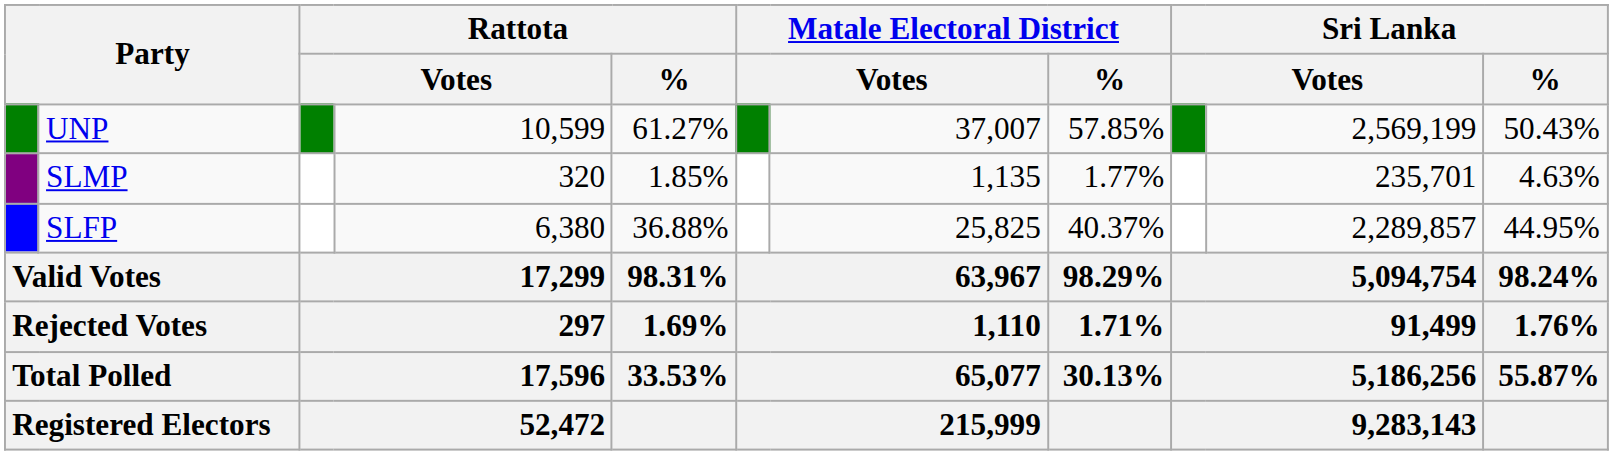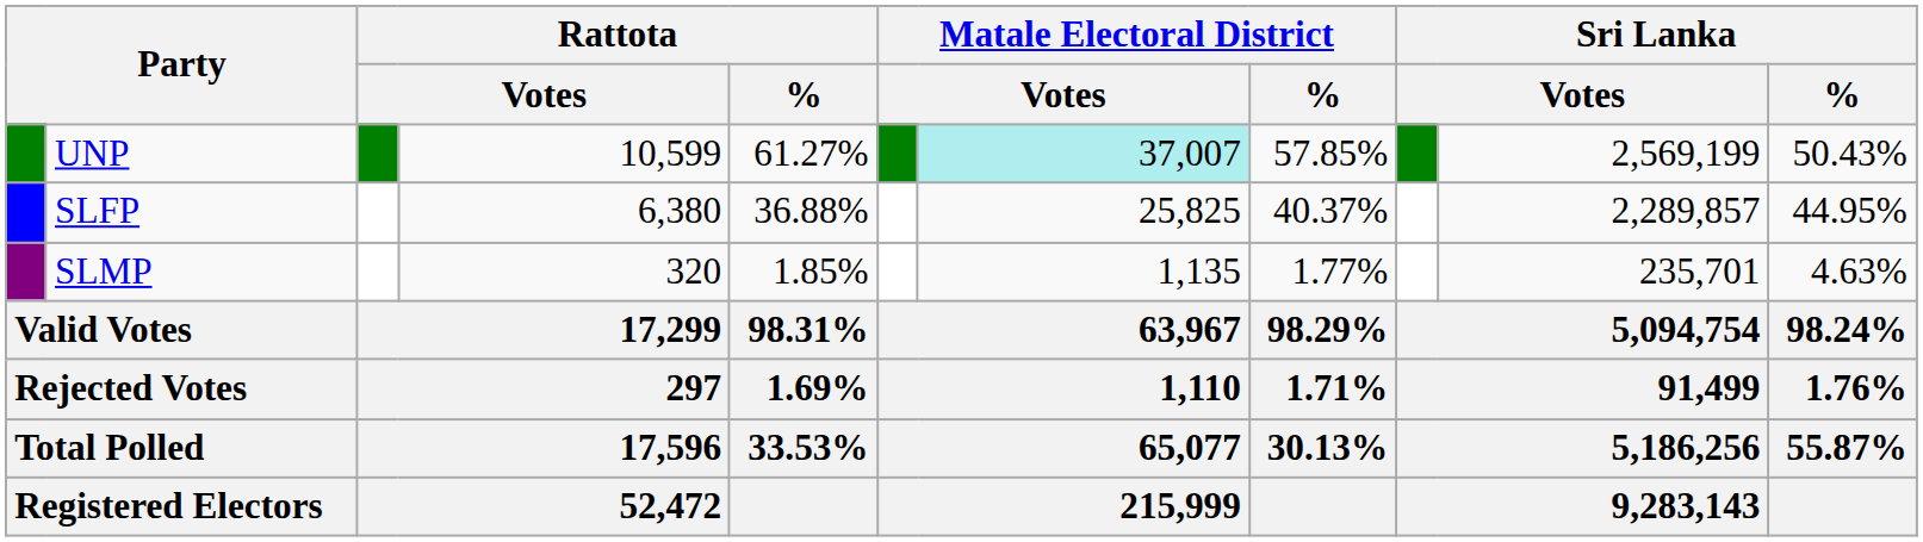UNP | column 7: no background -> paleturquoise background
rows swapped: SLFP <-> SLMP
